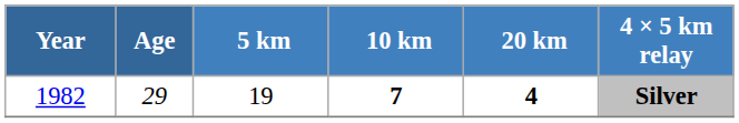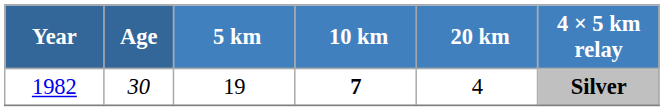1982 | Age: 29 -> 30
1982 | 20 km: bold -> normal
